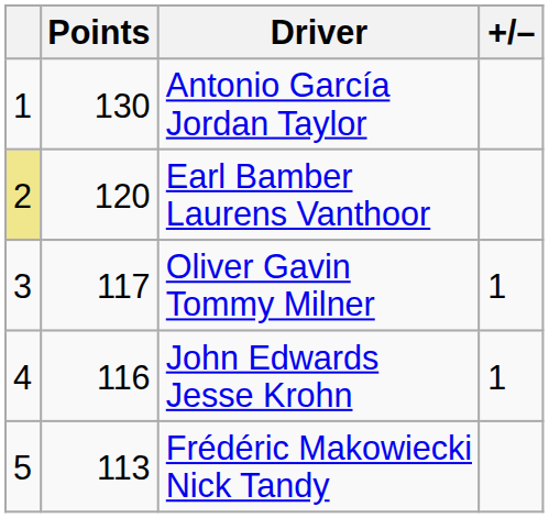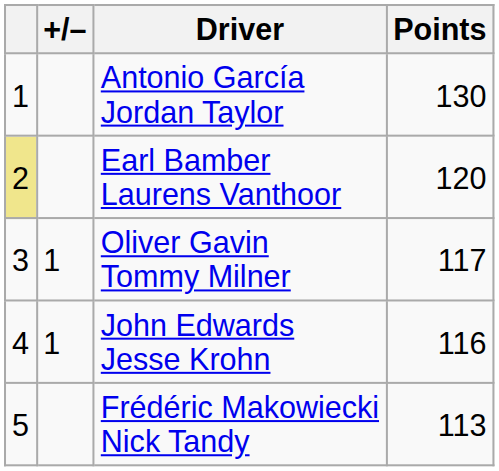columns swapped: +/– <-> Points
